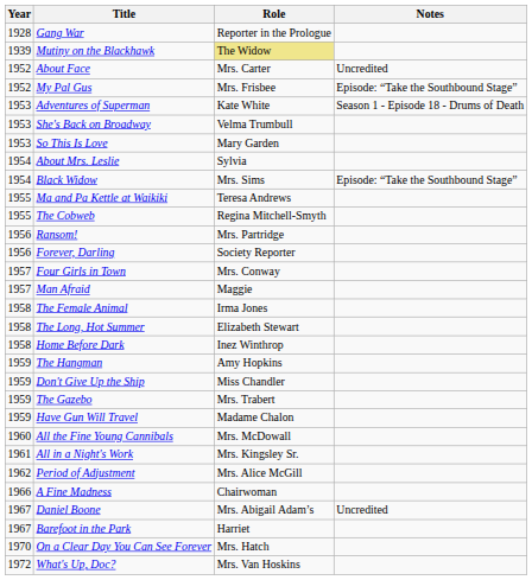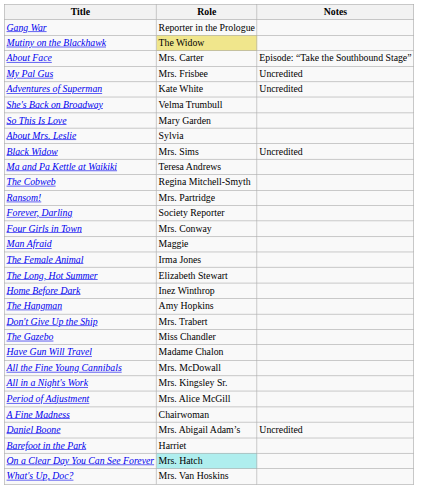- column: Year | 1928 | 1939 | 1952 | 1952 | 1953 | 1953 | 1953 | 1954 | 1954 | 1955 | 1955 | 1956 | 1956 | 1957 | 1957 | 1958 | 1958 | 1958 | 1959 | 1959 | 1959 | 1959 | 1960 | 1961 | 1962 | 1966 | 1967 | 1967 | 1970 | 1972
About Face | Notes: Uncredited -> Episode: “Take the Southbound Stage”
My Pal Gus | Notes: Episode: “Take the Southbound Stage” -> Uncredited
Adventures of Superman | Notes: Season 1 - Episode 18 - Drums of Death -> Uncredited
Black Widow | Notes: Episode: “Take the Southbound Stage” -> Uncredited
Don't Give Up the Ship | Role: Miss Chandler -> Mrs. Trabert
The Gazebo | Role: Mrs. Trabert -> Miss Chandler
On a Clear Day You Can See Forever | Role: no background -> paleturquoise background
